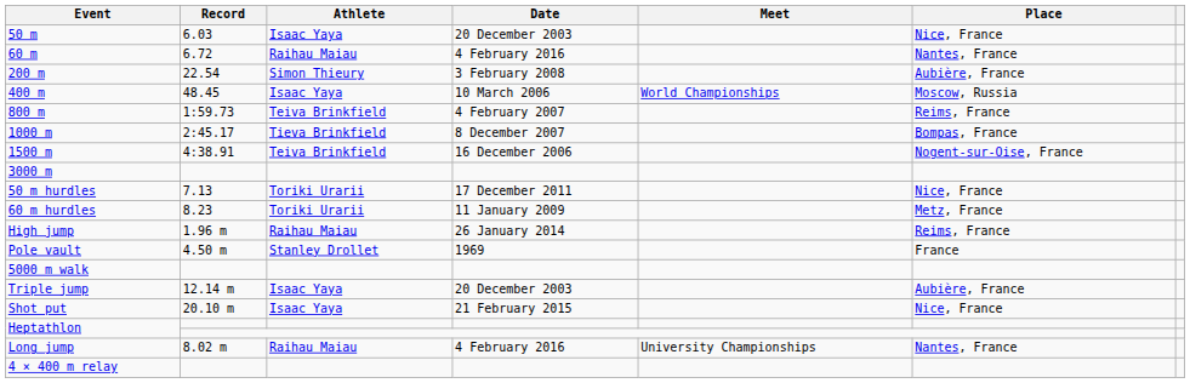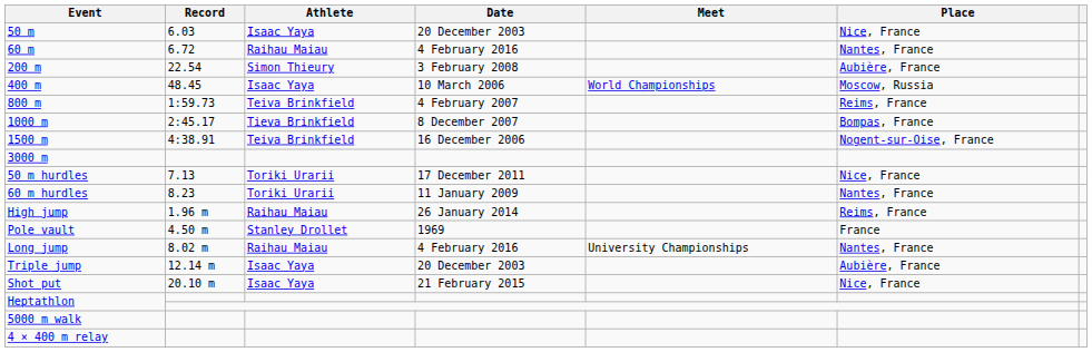60 m hurdles | Place: Metz, France -> Nantes, France
rows swapped: Long jump <-> 5000 m walk
